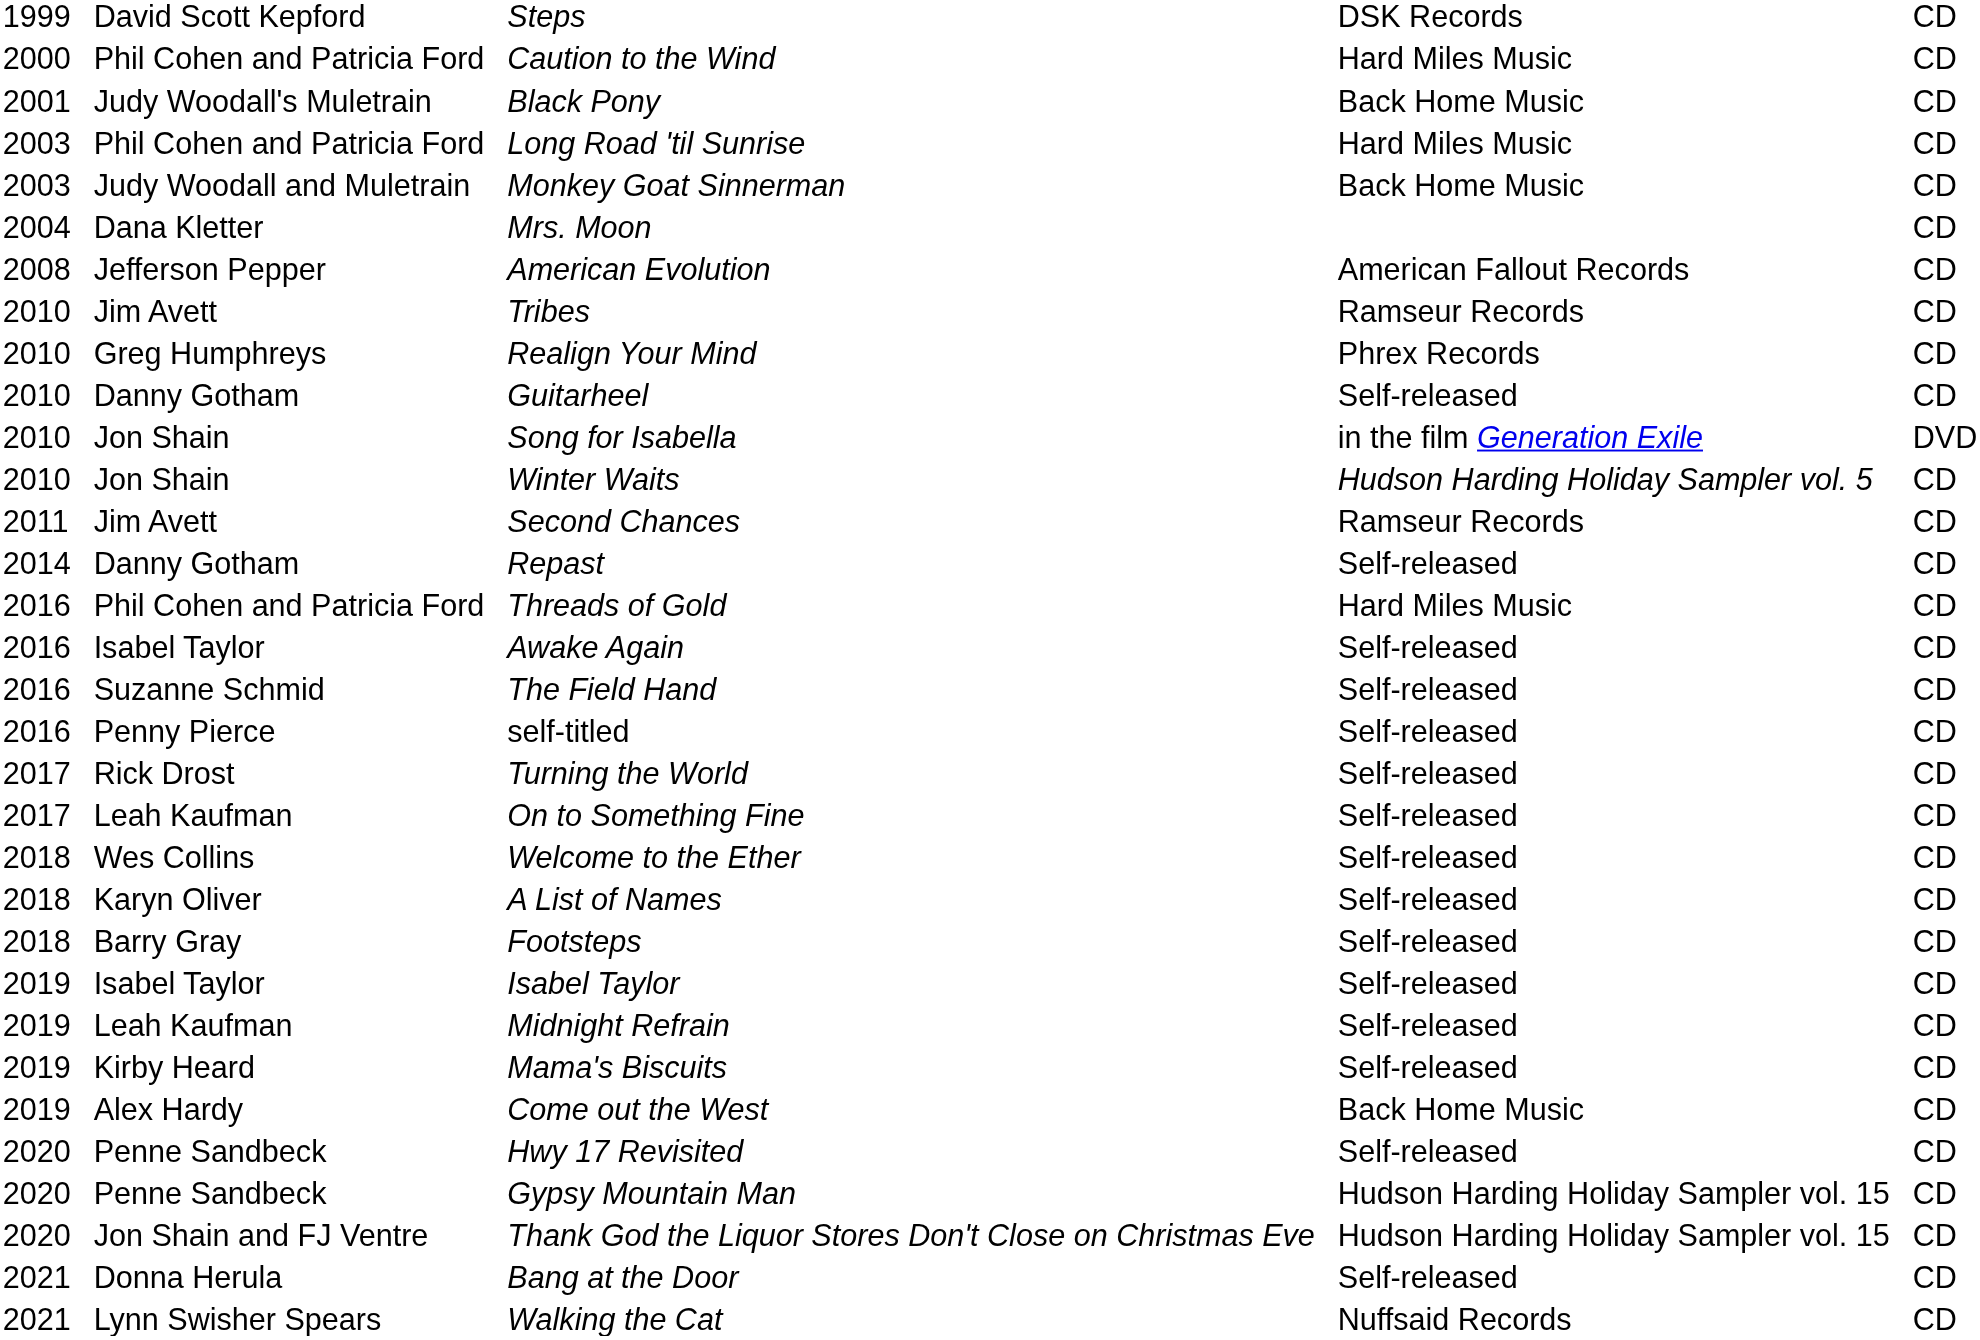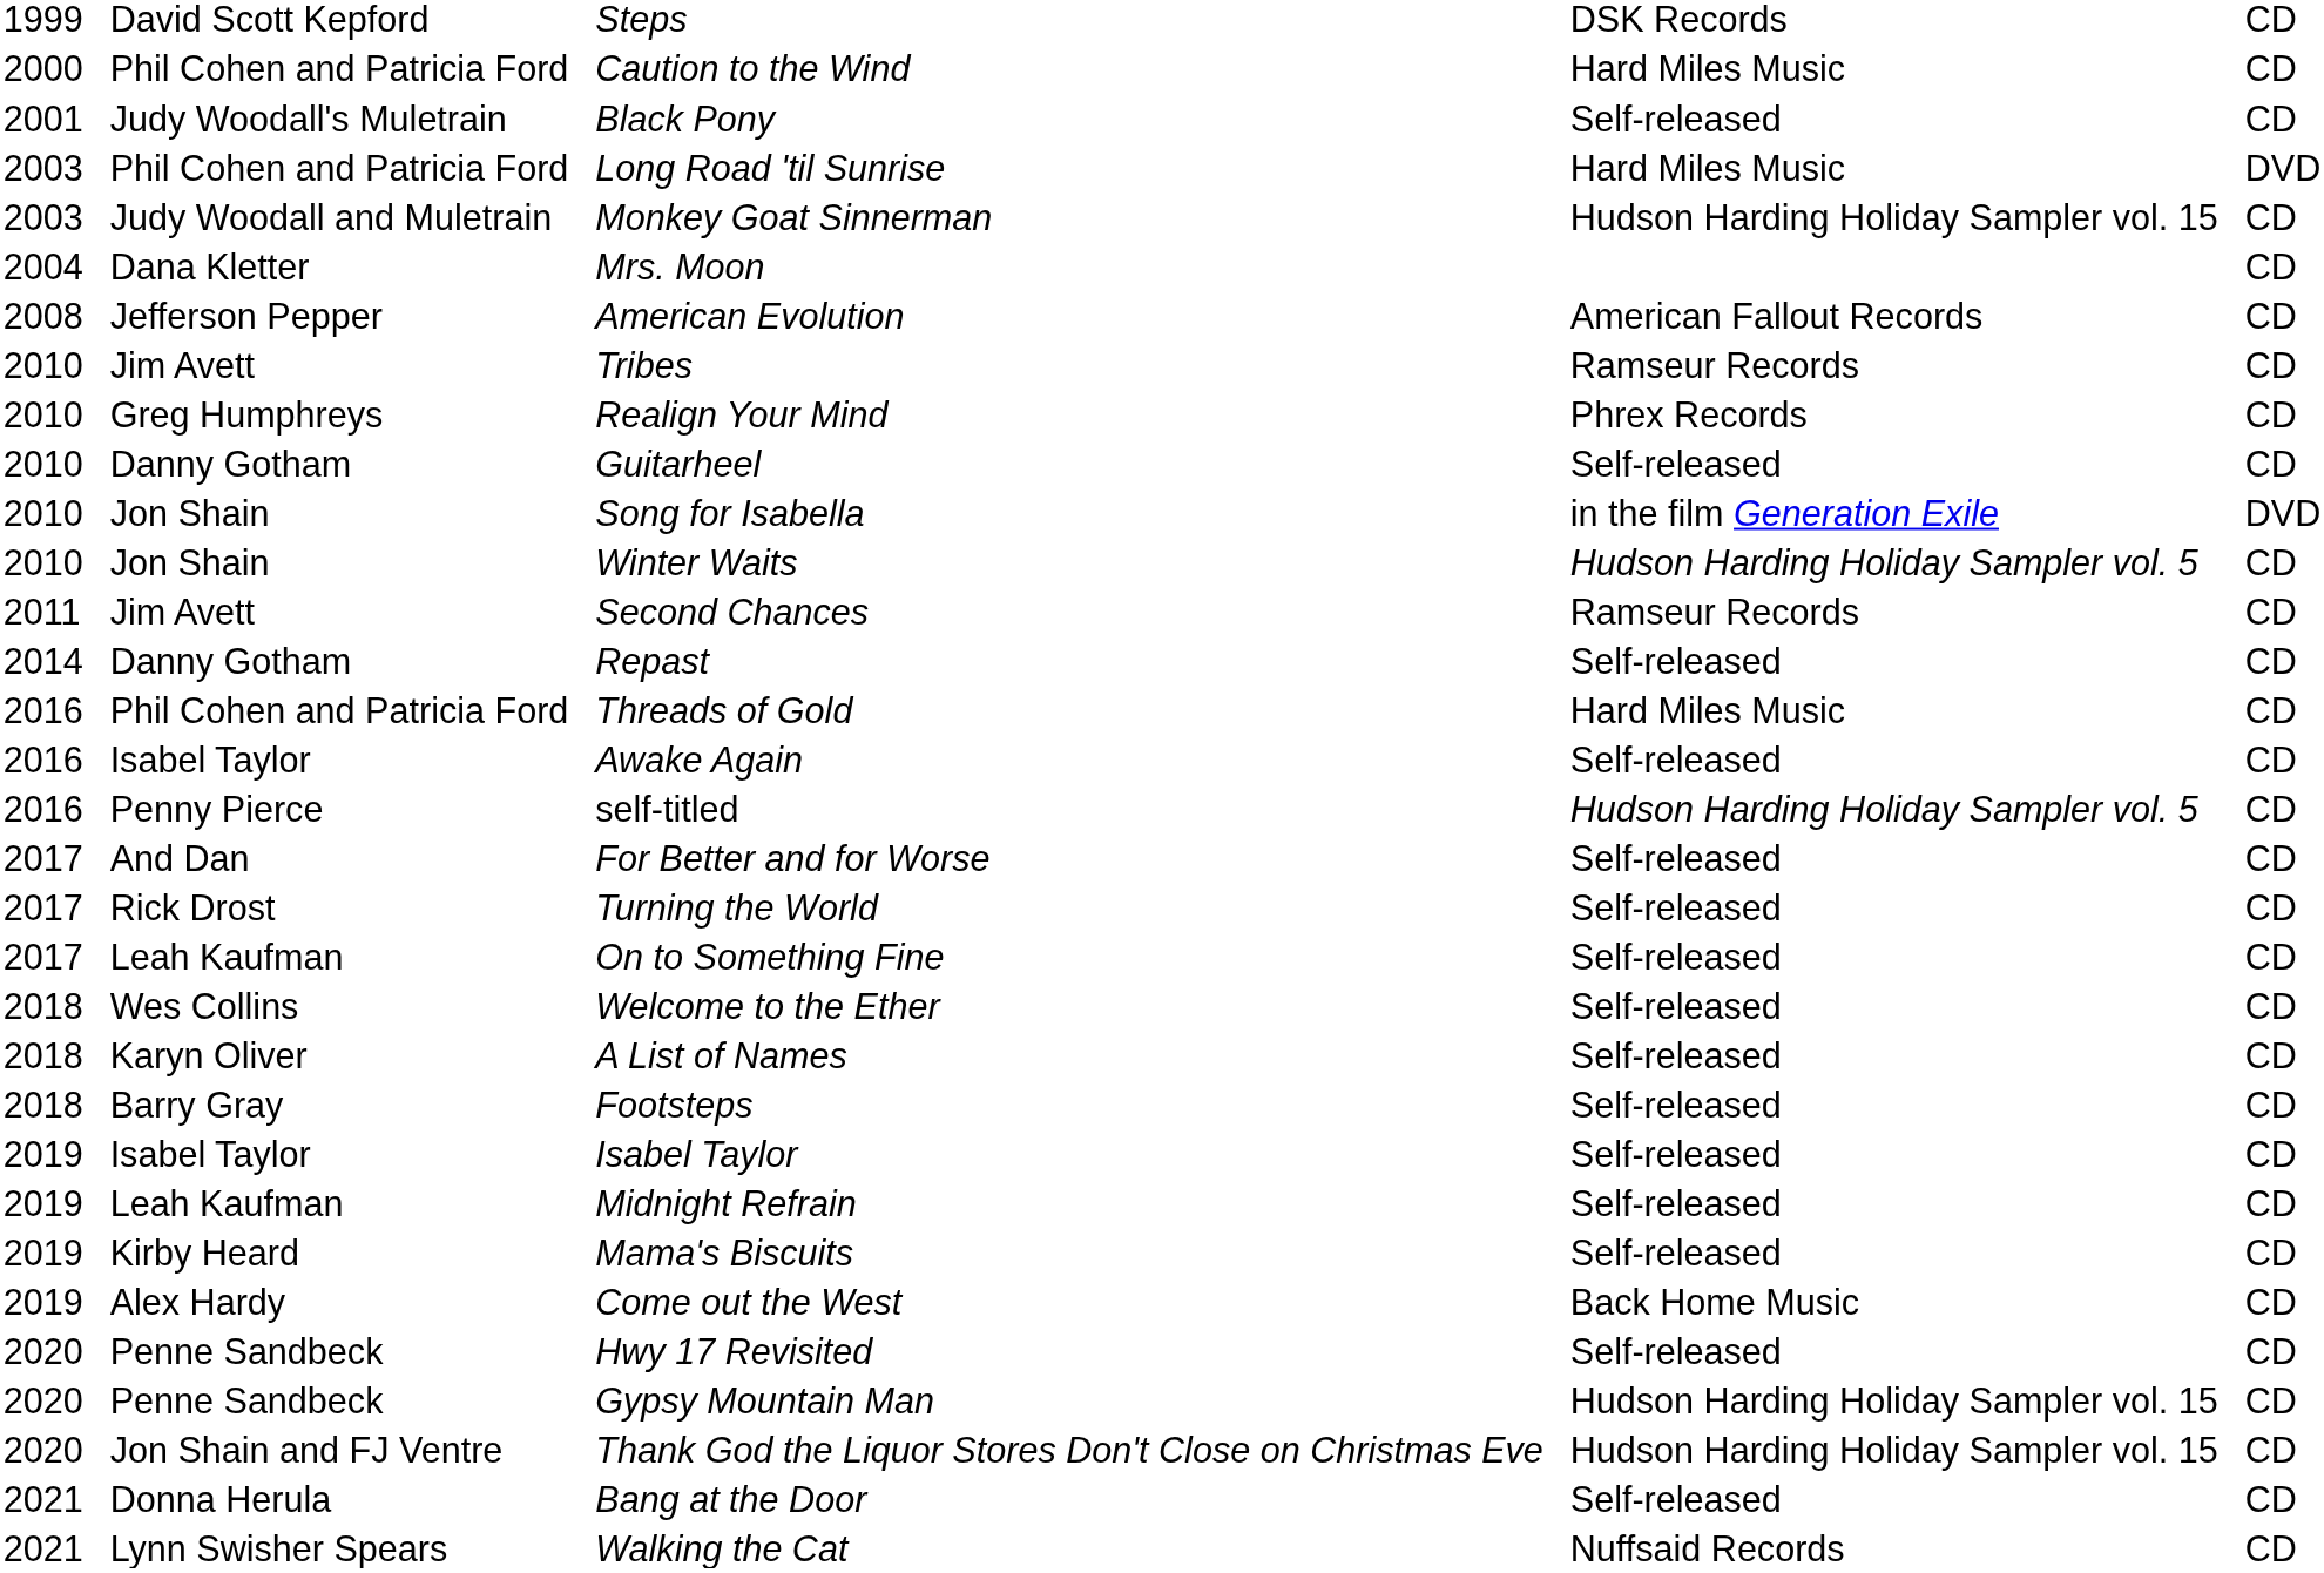Judy Woodall's Muletrain | column 10: Back Home Music -> Self-released
2003 / Phil Cohen and Patricia Ford | column 13: CD -> DVD
Judy Woodall and Muletrain | column 10: Back Home Music -> Hudson Harding Holiday Sampler vol. 15
- row: 2016 | Suzanne Schmid | The Field Hand | Self-released | CD
Penny Pierce | column 10: Self-released -> Hudson Harding Holiday Sampler vol. 5
+ row: 2017 | And Dan | For Better and for Worse | Self-released | CD
